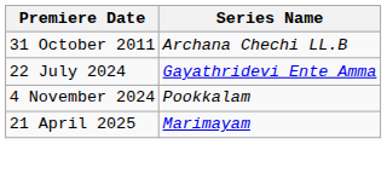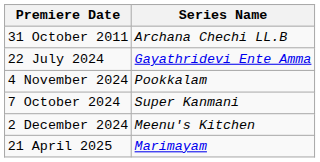+ row: 7 October 2024 | Super Kanmani
+ row: 2 December 2024 | Meenu's Kitchen
